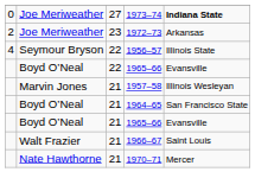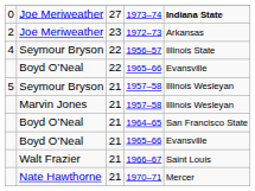+ row: 5 | Seymour Bryson | 21 | 1957–58 | Illinois Wesleyan
